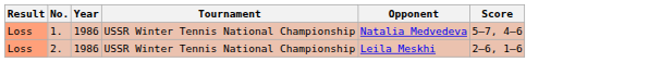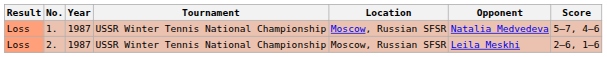+ column: Location | Moscow, Russian SFSR | Moscow, Russian SFSR
1. | Year: 1986 -> 1987
2. | Year: 1986 -> 1987
